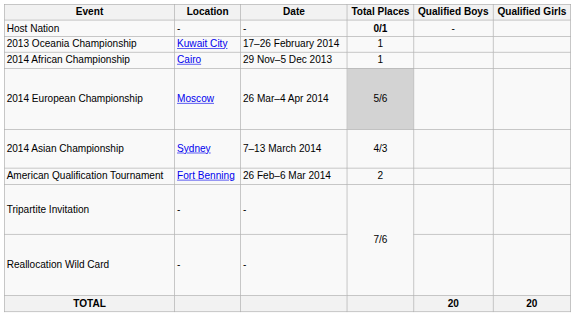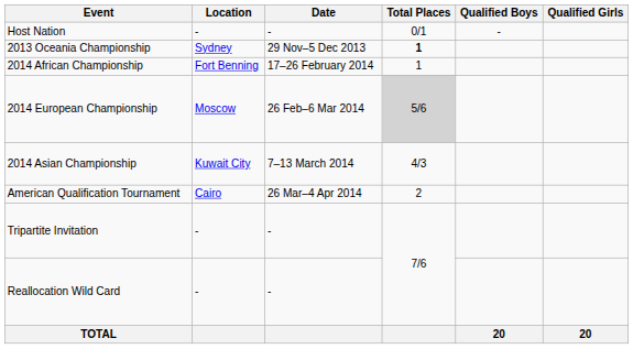Host Nation | Total Places: bold -> normal
2013 Oceania Championship | Location: Kuwait City -> Sydney
2013 Oceania Championship | Date: 17–26 February 2014 -> 29 Nov–5 Dec 2013
2013 Oceania Championship | Total Places: normal -> bold
2014 African Championship | Location: Cairo -> Fort Benning
2014 African Championship | Date: 29 Nov–5 Dec 2013 -> 17–26 February 2014
2014 European Championship | Date: 26 Mar–4 Apr 2014 -> 26 Feb–6 Mar 2014
2014 Asian Championship | Location: Sydney -> Kuwait City
American Qualification Tournament | Location: Fort Benning -> Cairo
American Qualification Tournament | Date: 26 Feb–6 Mar 2014 -> 26 Mar–4 Apr 2014
